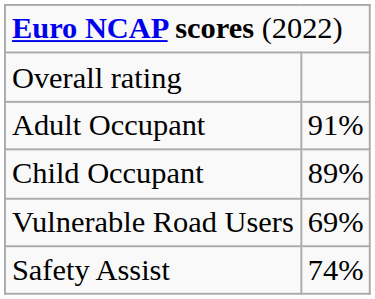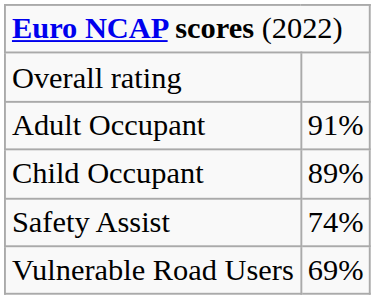rows swapped: Vulnerable Road Users <-> Safety Assist
